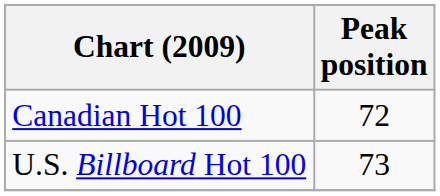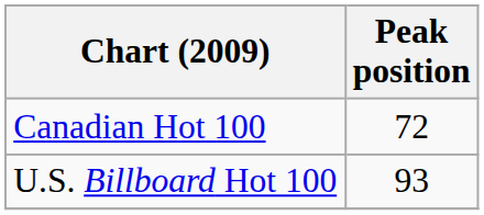U.S. Billboard Hot 100 | Peak position: 73 -> 93
